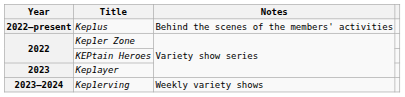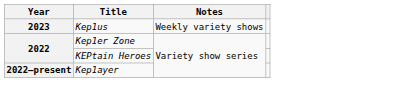Kep1us | Year: 2022–present -> 2023
Kep1us | Notes: Behind the scenes of the members' activities -> Weekly variety shows
Kep1ayer | Year: 2023 -> 2022–present
- row: 2023–2024 | Kep1erving | Weekly variety shows
